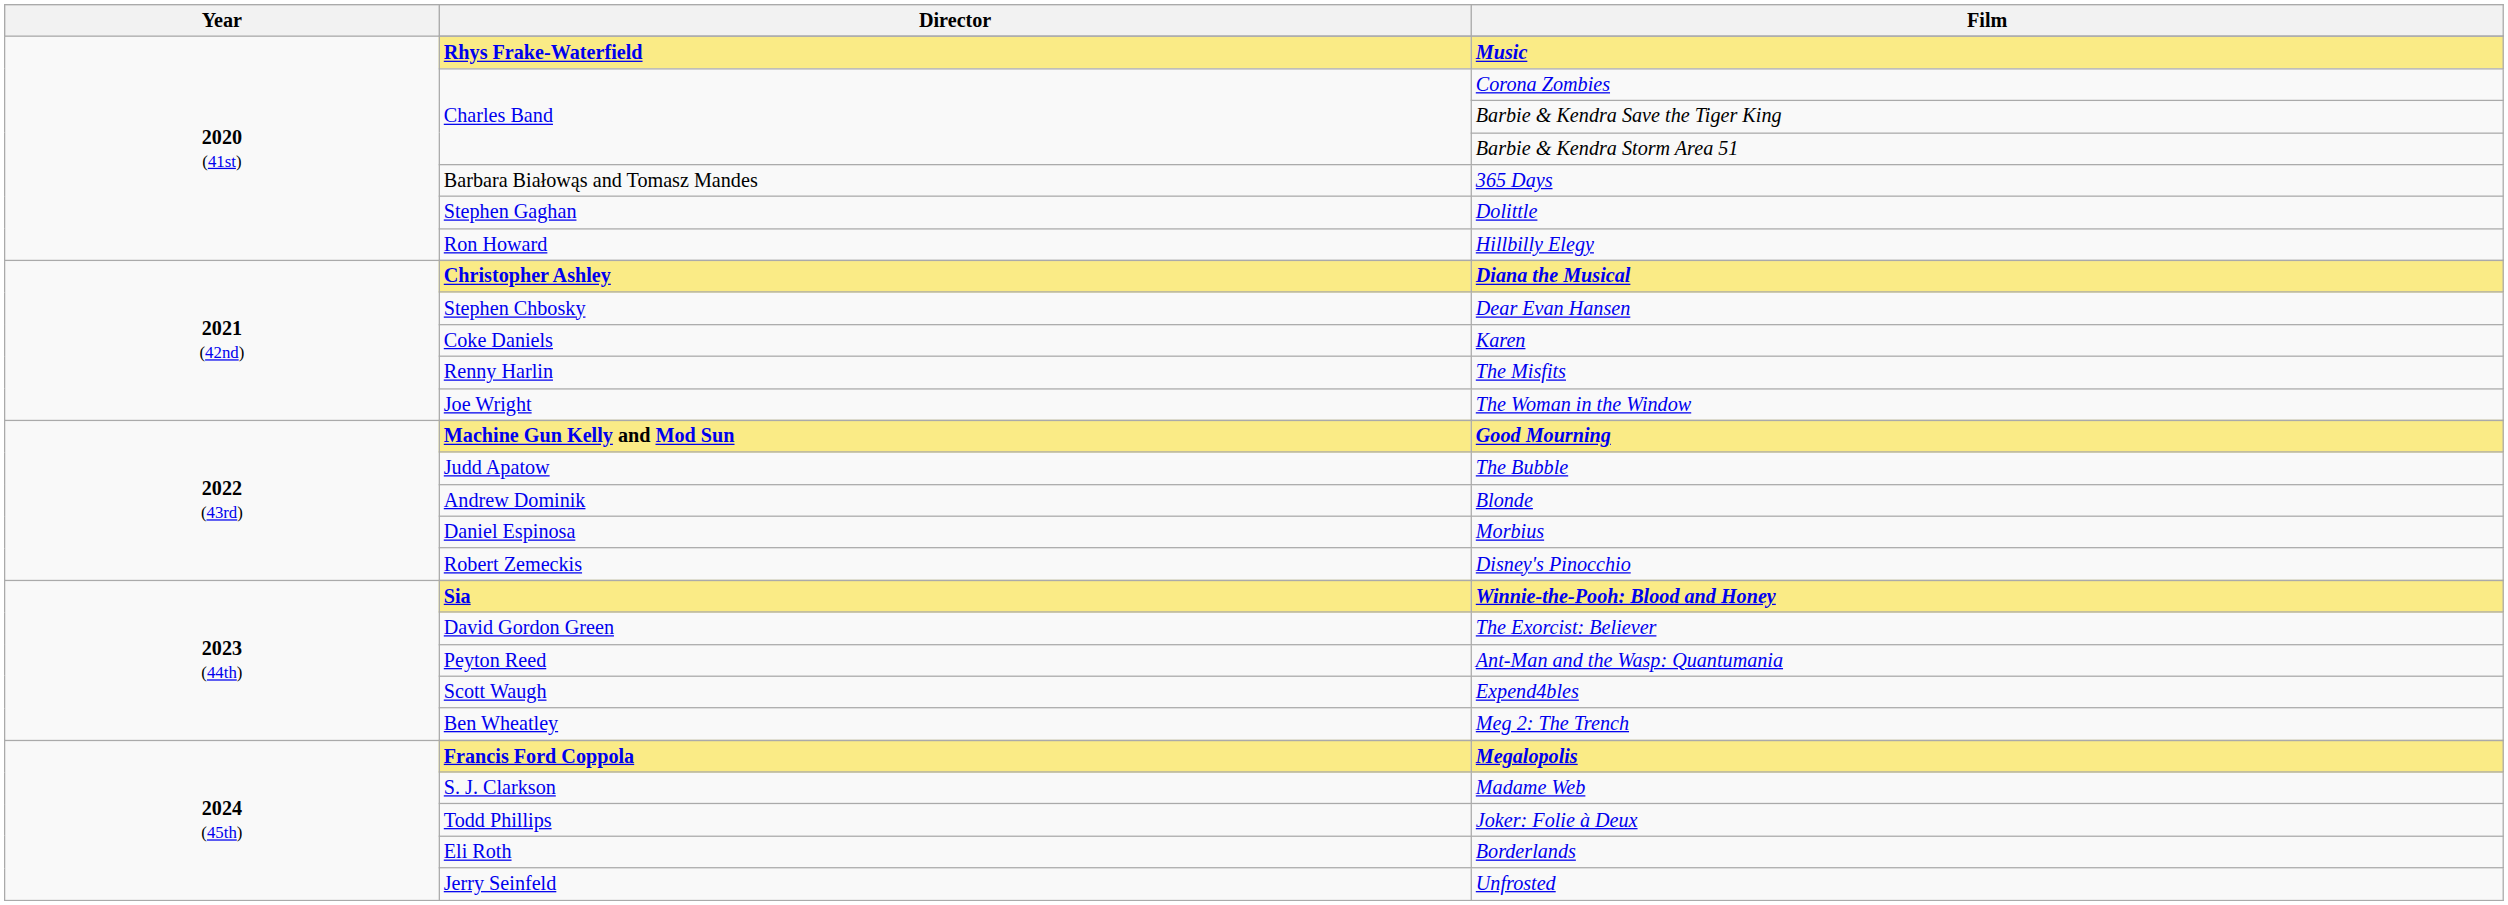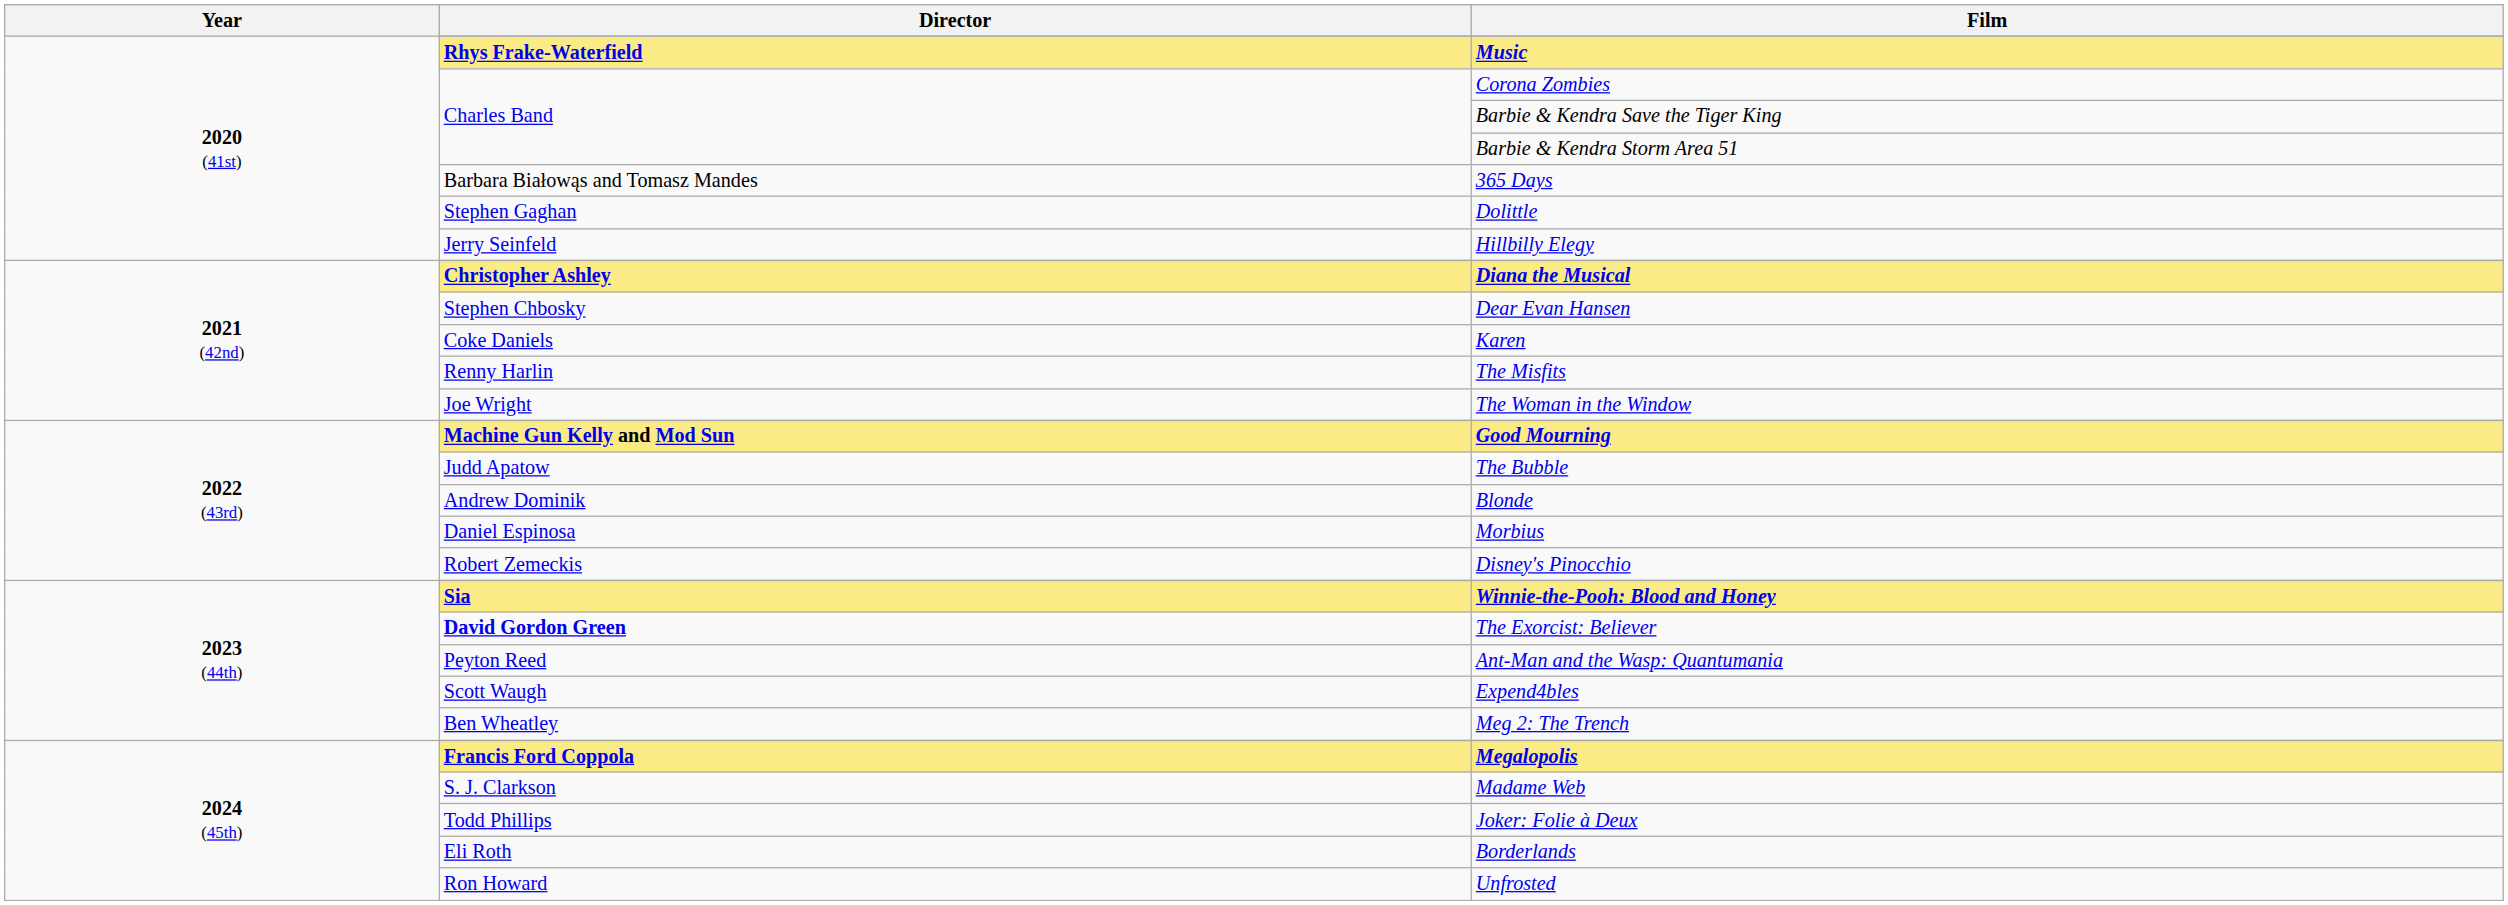Hillbilly Elegy | Director: Ron Howard -> Jerry Seinfeld
The Exorcist: Believer | Director: normal -> bold
Unfrosted | Director: Jerry Seinfeld -> Ron Howard
